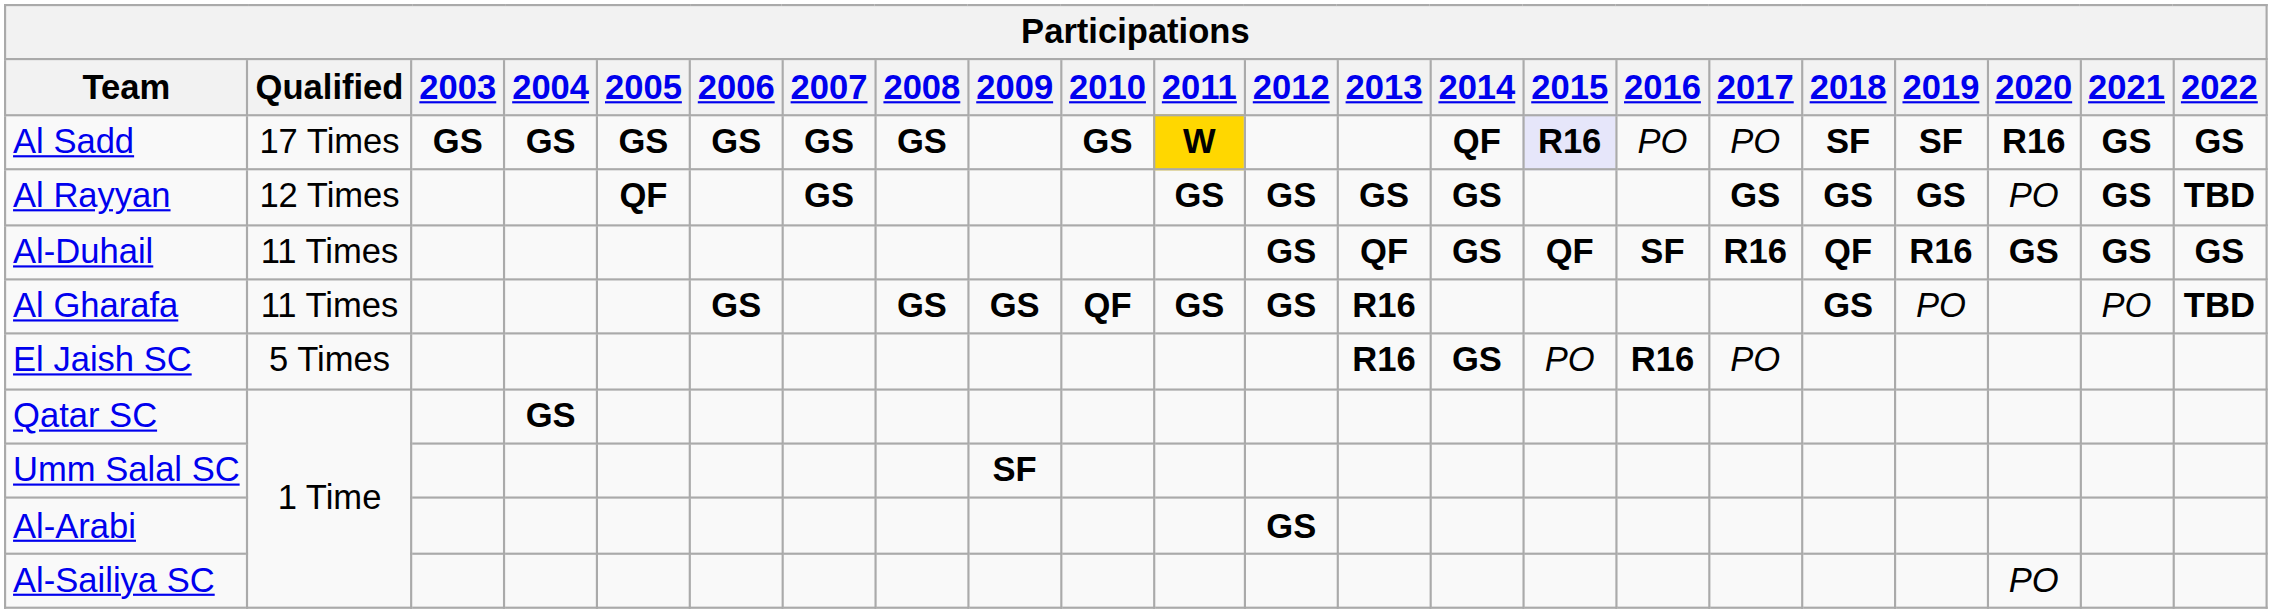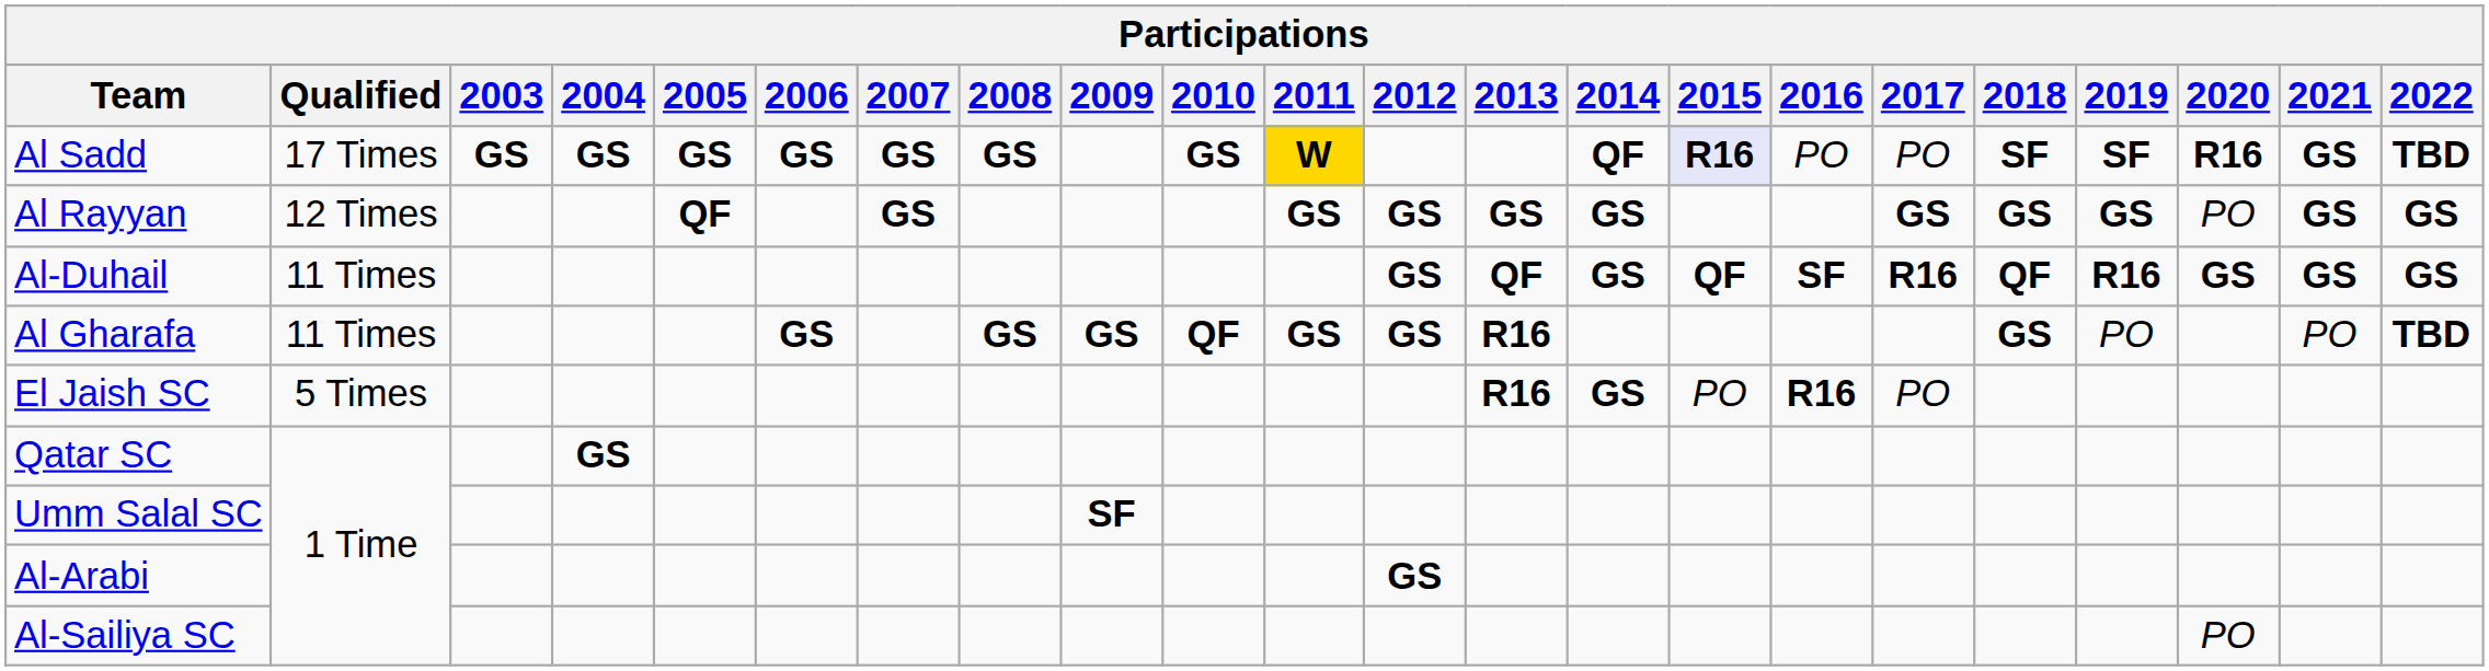Al Sadd | 2022: GS -> TBD
Al Rayyan | 2022: TBD -> GS
